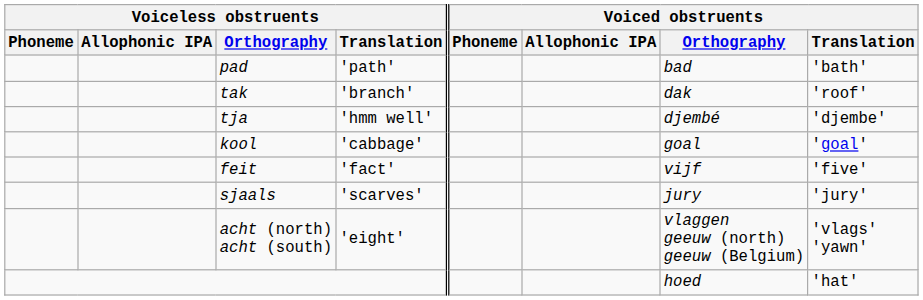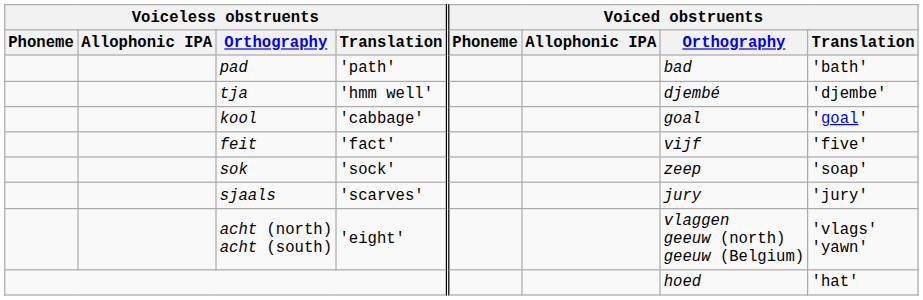- row: tak | 'branch' | dak | 'roof'
+ row: sok | 'sock' | zeep | 'soap'
